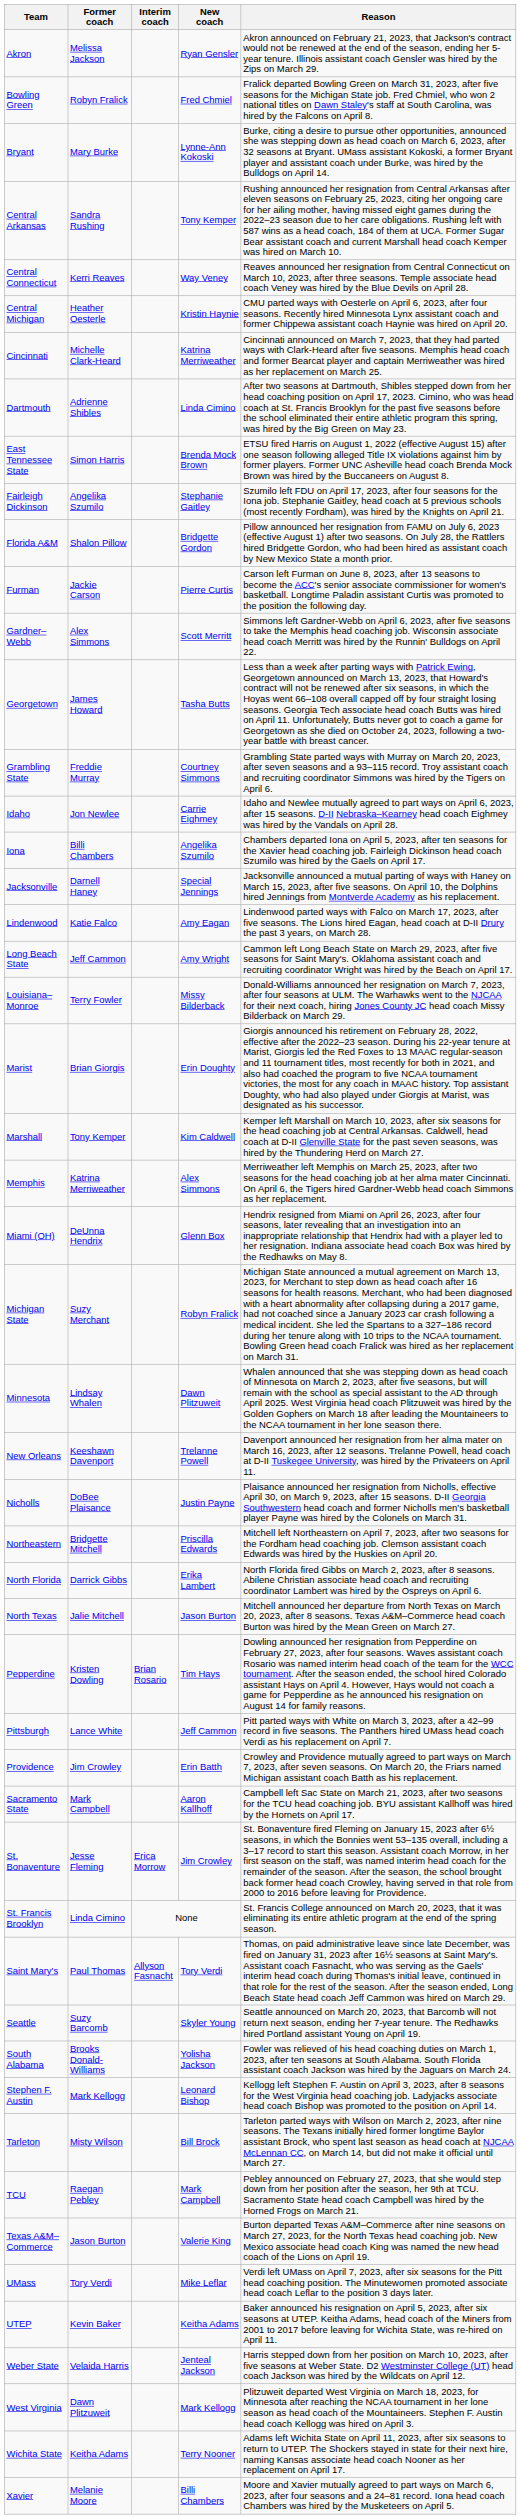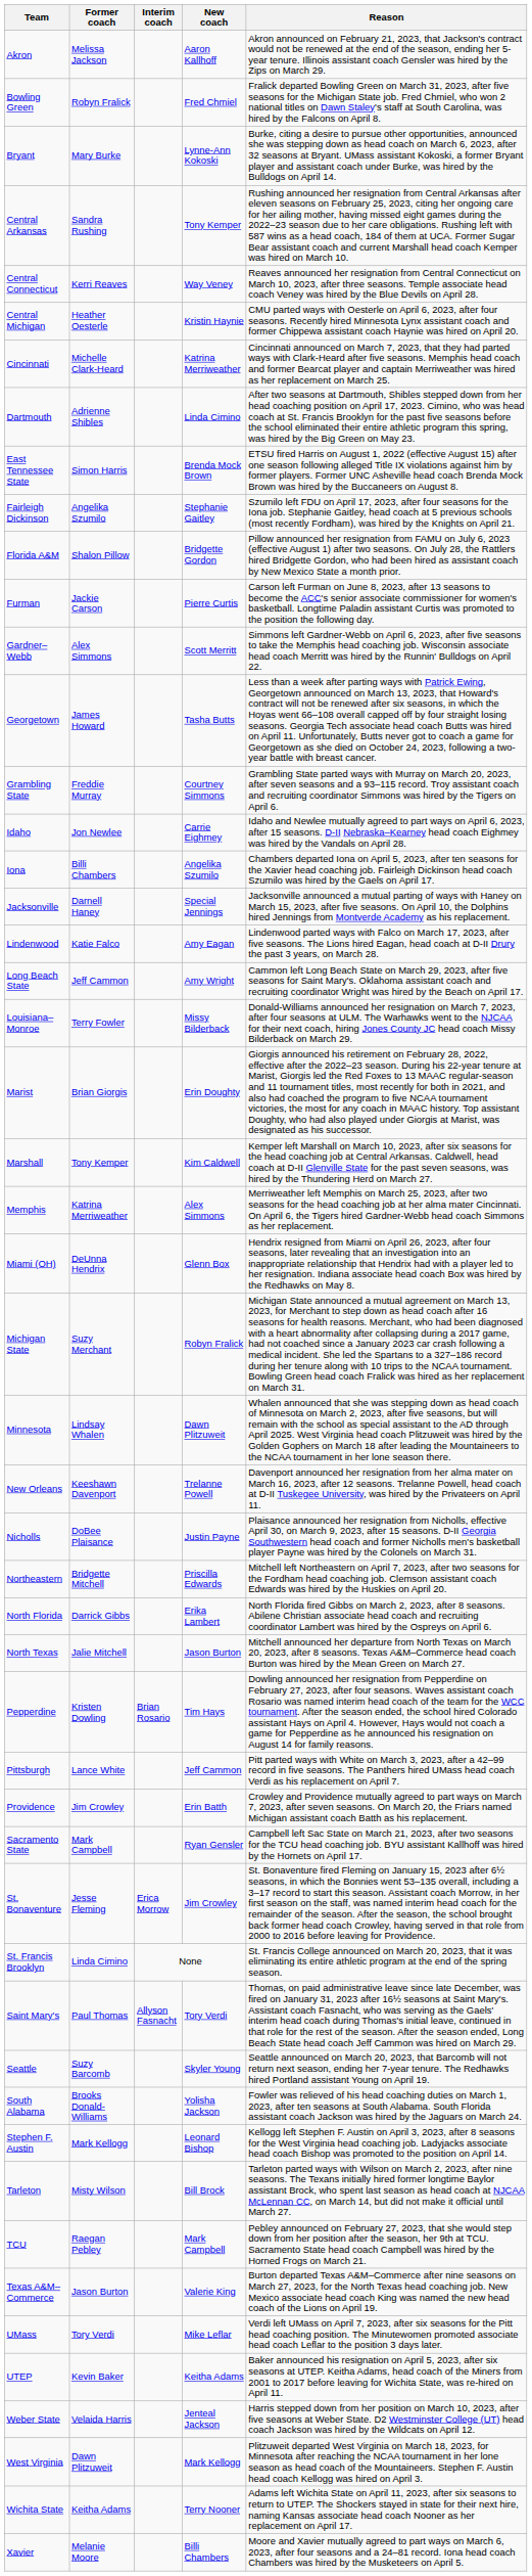Akron | New coach: Ryan Gensler -> Aaron Kallhoff
Sacramento State | New coach: Aaron Kallhoff -> Ryan Gensler
